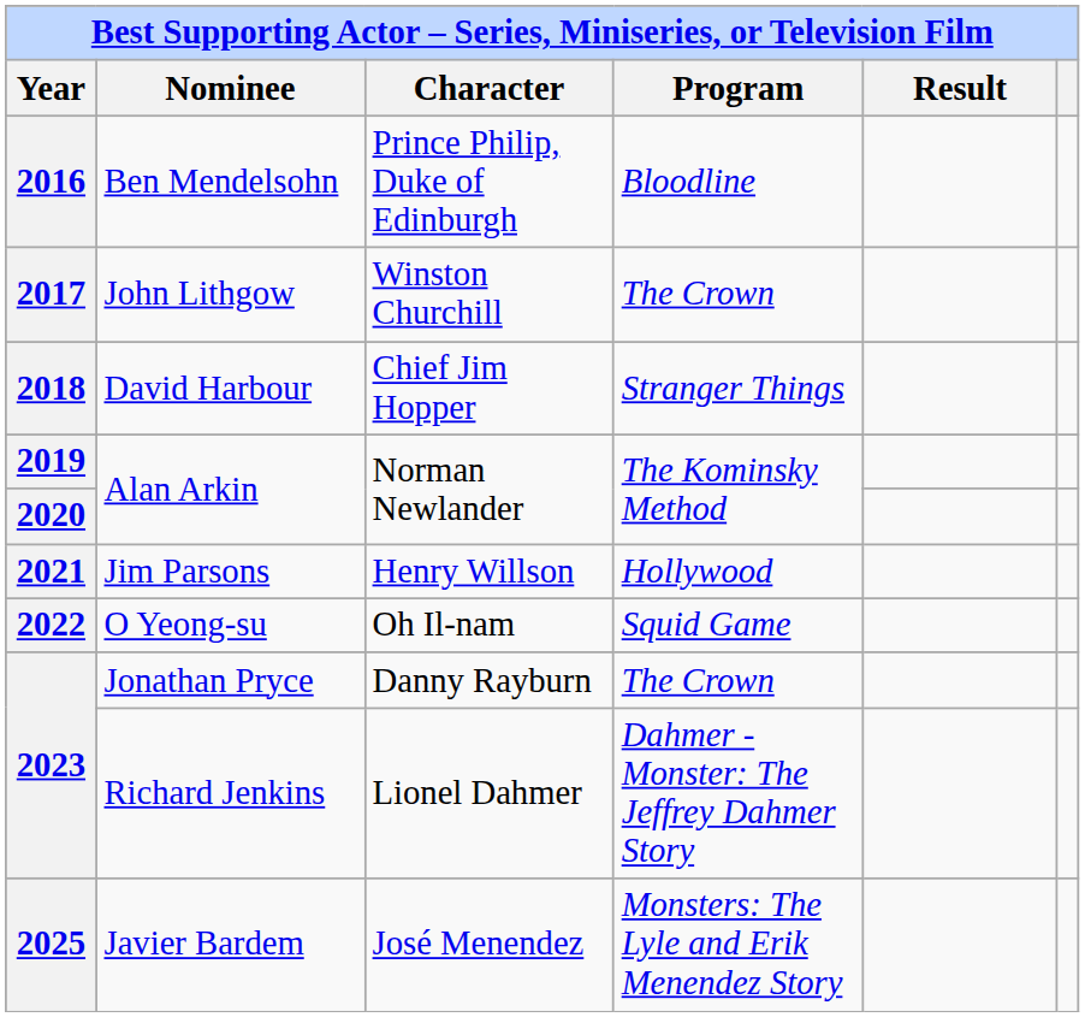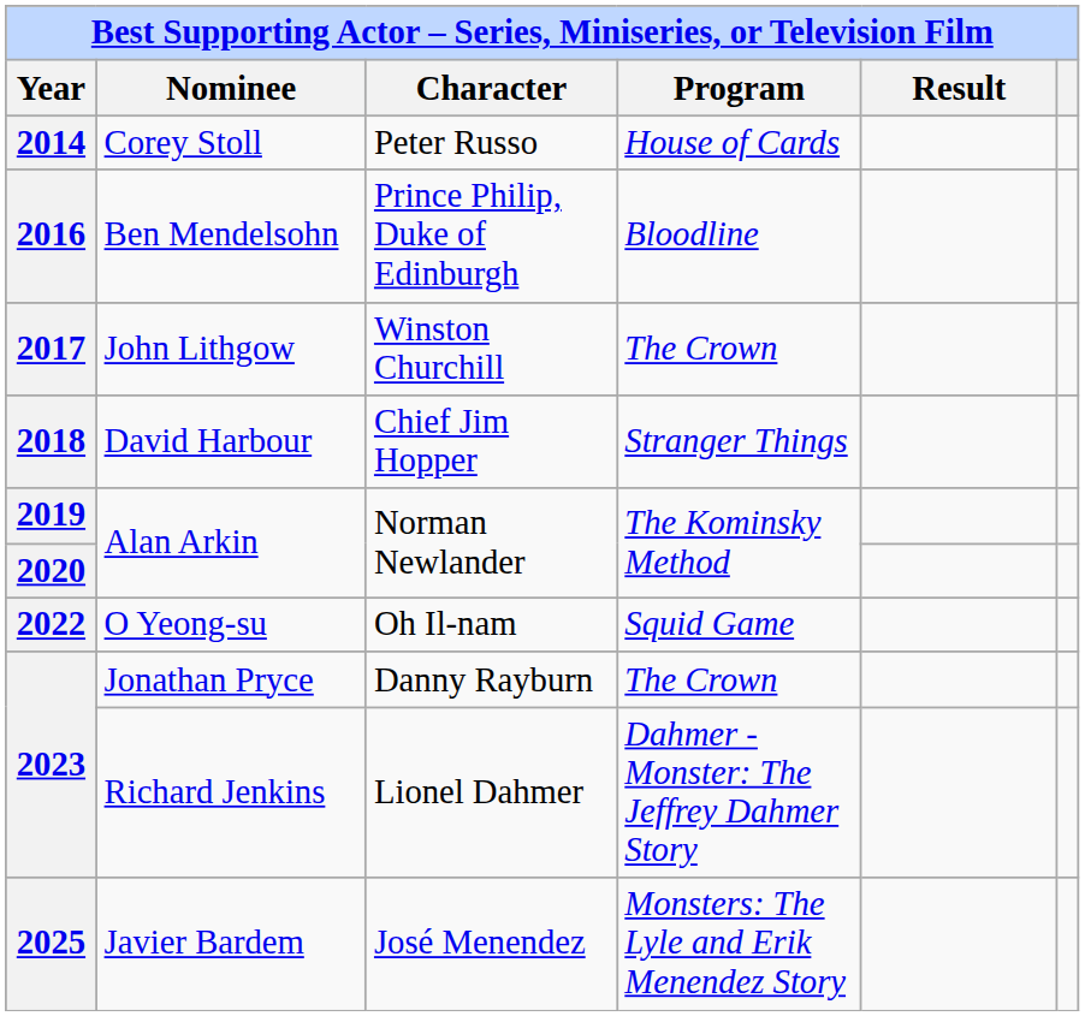+ row: 2014 | Corey Stoll | Peter Russo | House of Cards
- row: 2021 | Jim Parsons | Henry Willson | Hollywood
